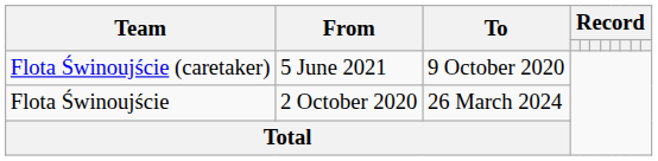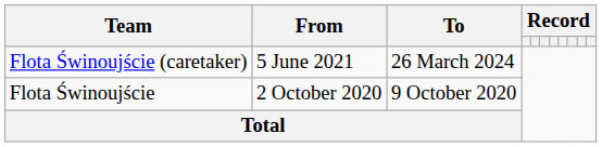Flota Świnoujście (caretaker) | To: 9 October 2020 -> 26 March 2024
Flota Świnoujście | To: 26 March 2024 -> 9 October 2020
